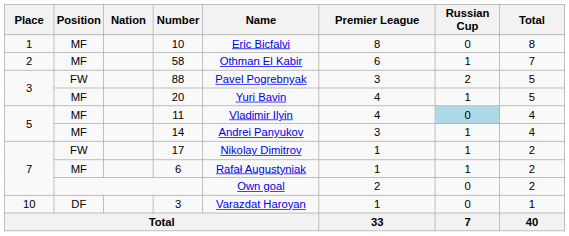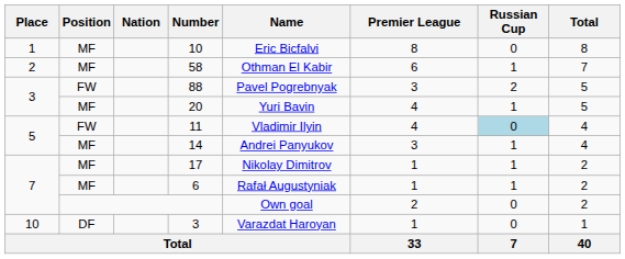11 | Position: MF -> FW
17 | Position: FW -> MF
